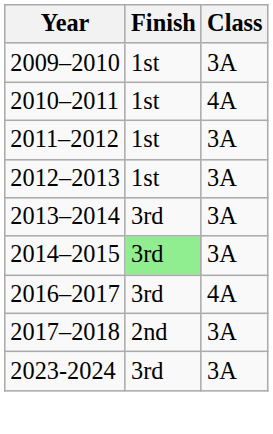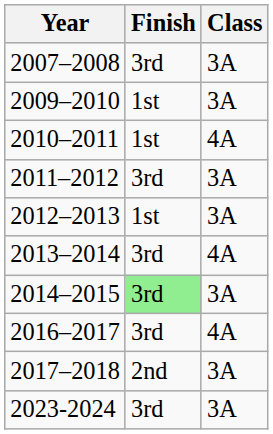+ row: 2007–2008 | 3rd | 3A
2011–2012 | Finish: 1st -> 3rd
2013–2014 | Class: 3A -> 4A
